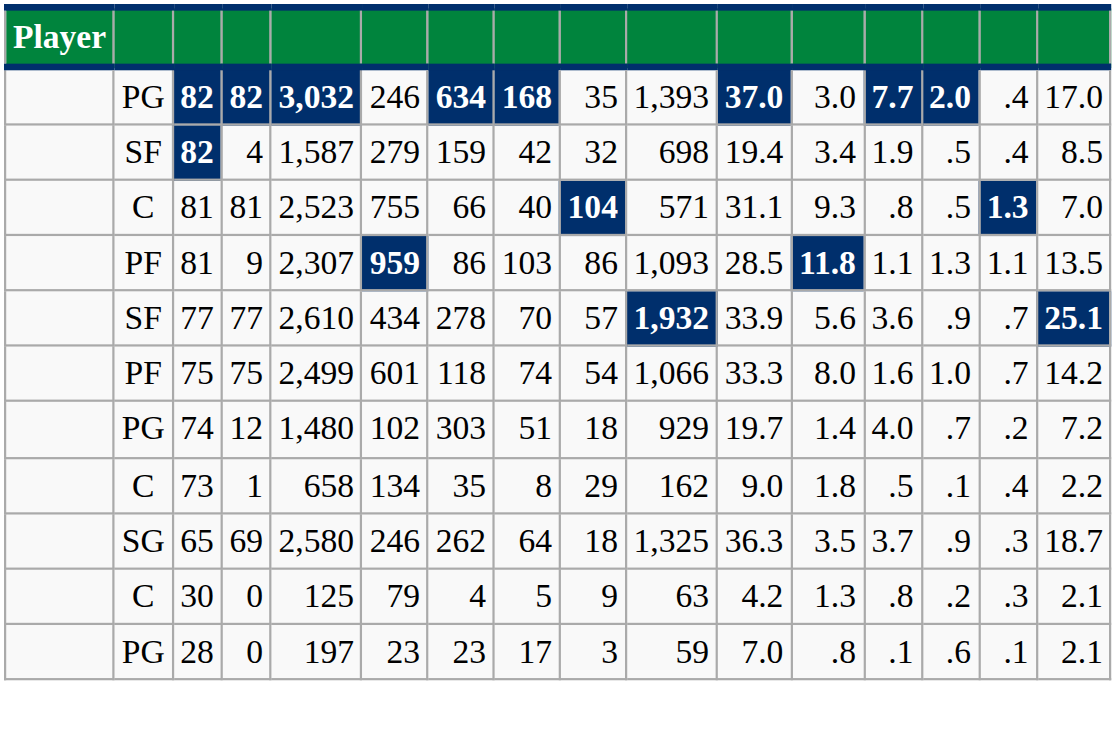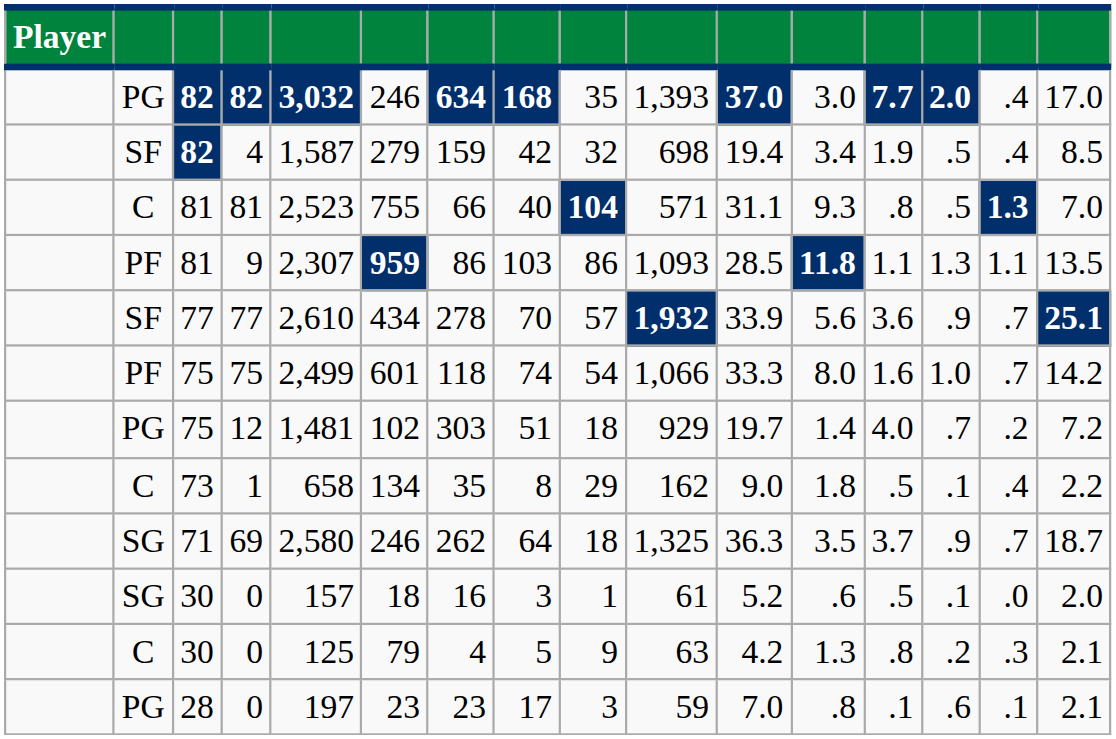12 | column 3: 74 -> 75
12 | column 5: 1,480 -> 1,481
69 | column 3: 65 -> 71
69 | column 15: .3 -> .7
+ row: SG | 30 | 0 | 157 | 18 | 16 | 3 | 1 | 61 | 5.2 | .6 | .5 | .1 | .0 | 2.0
